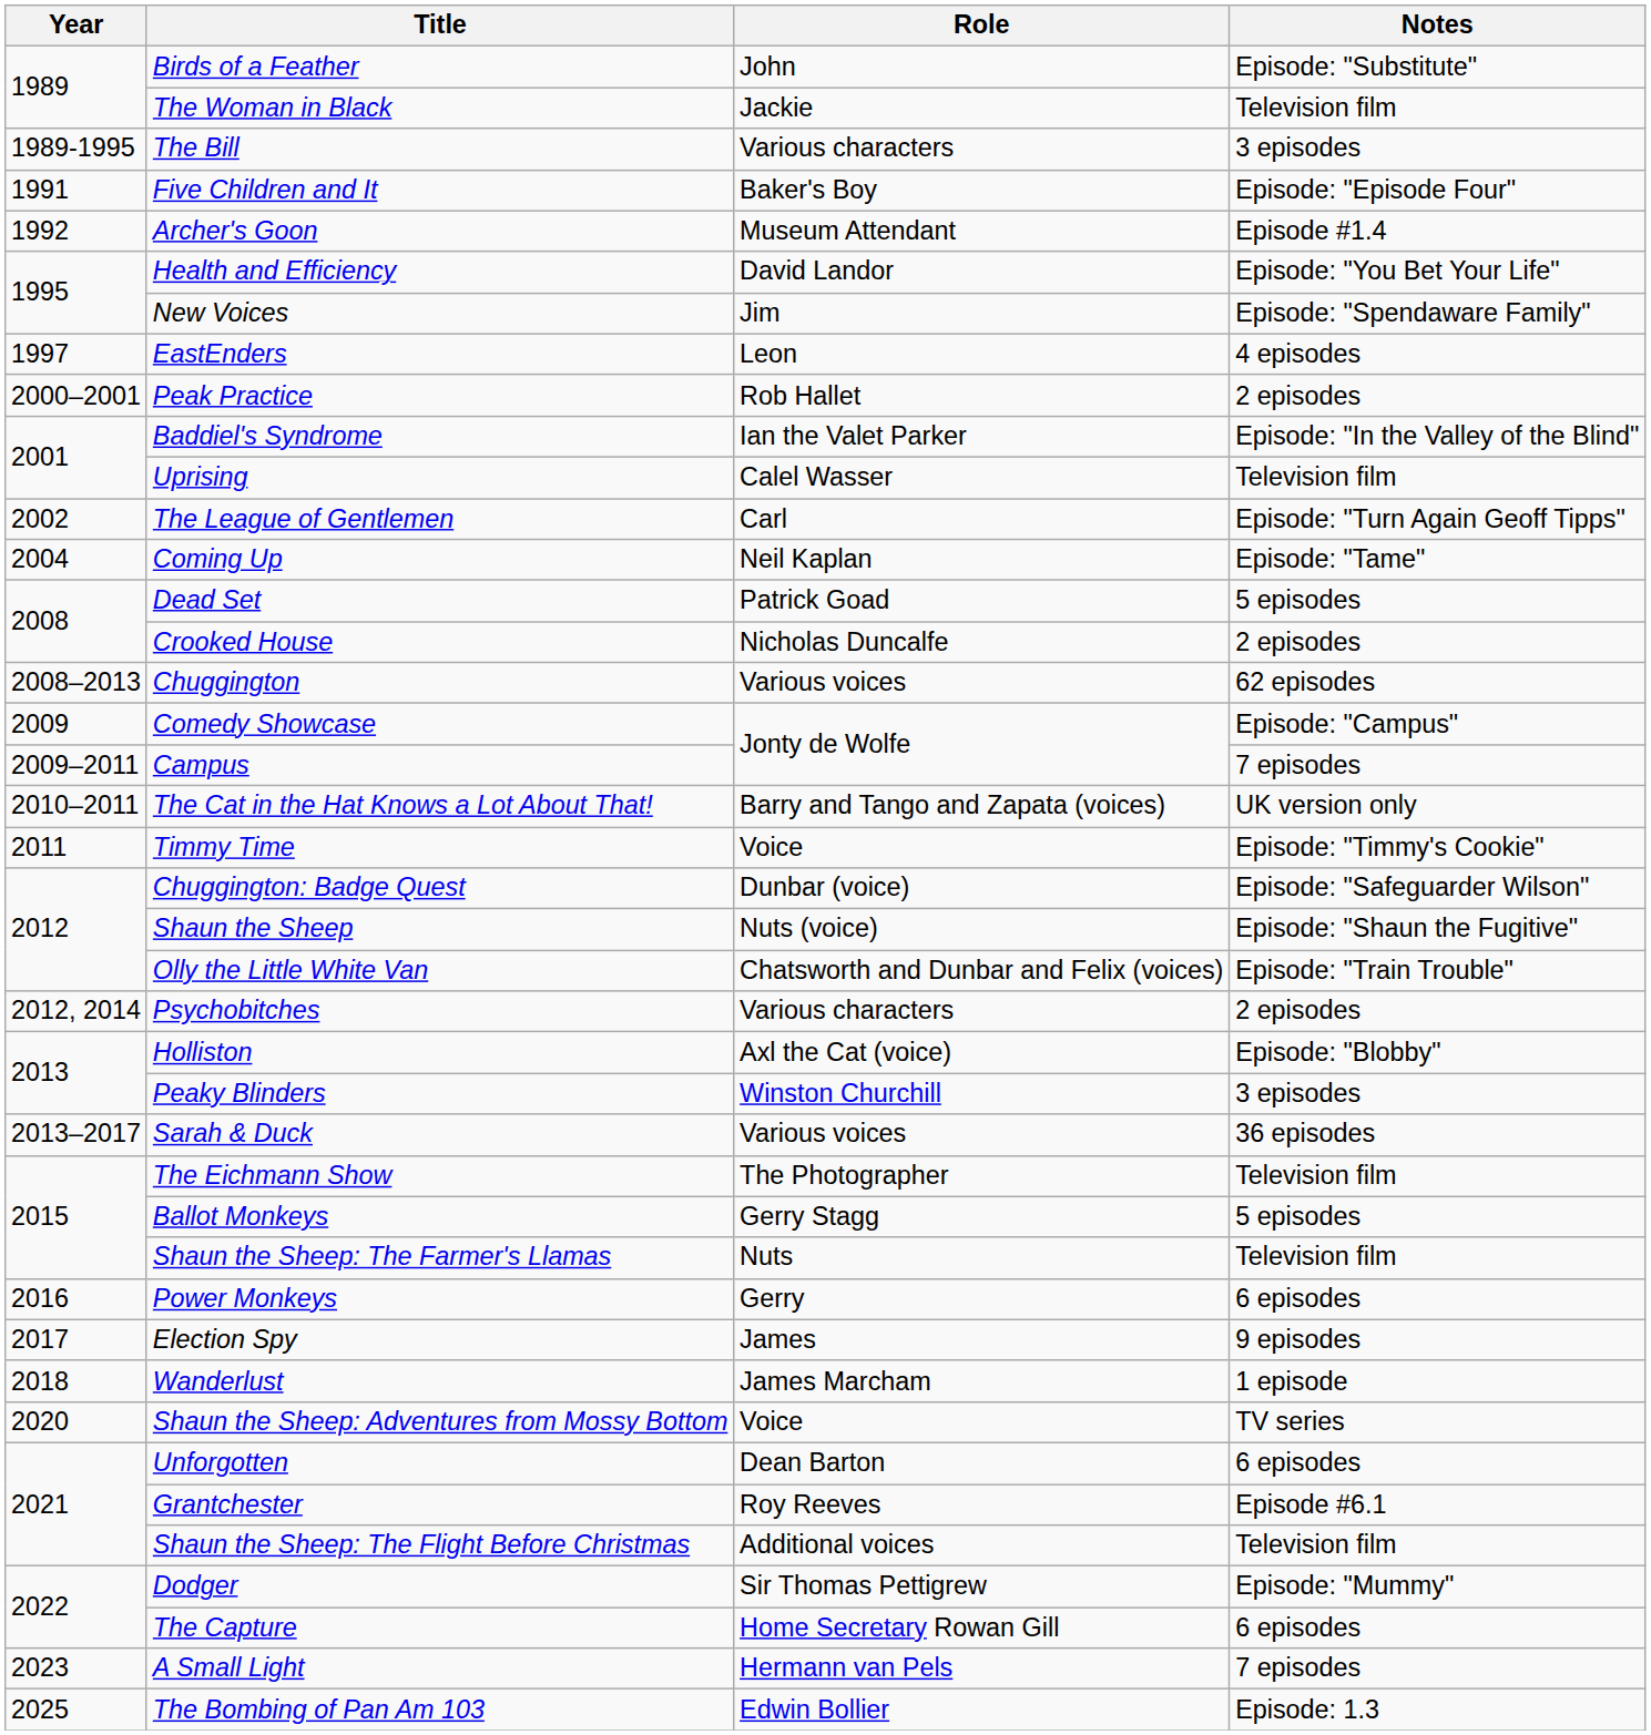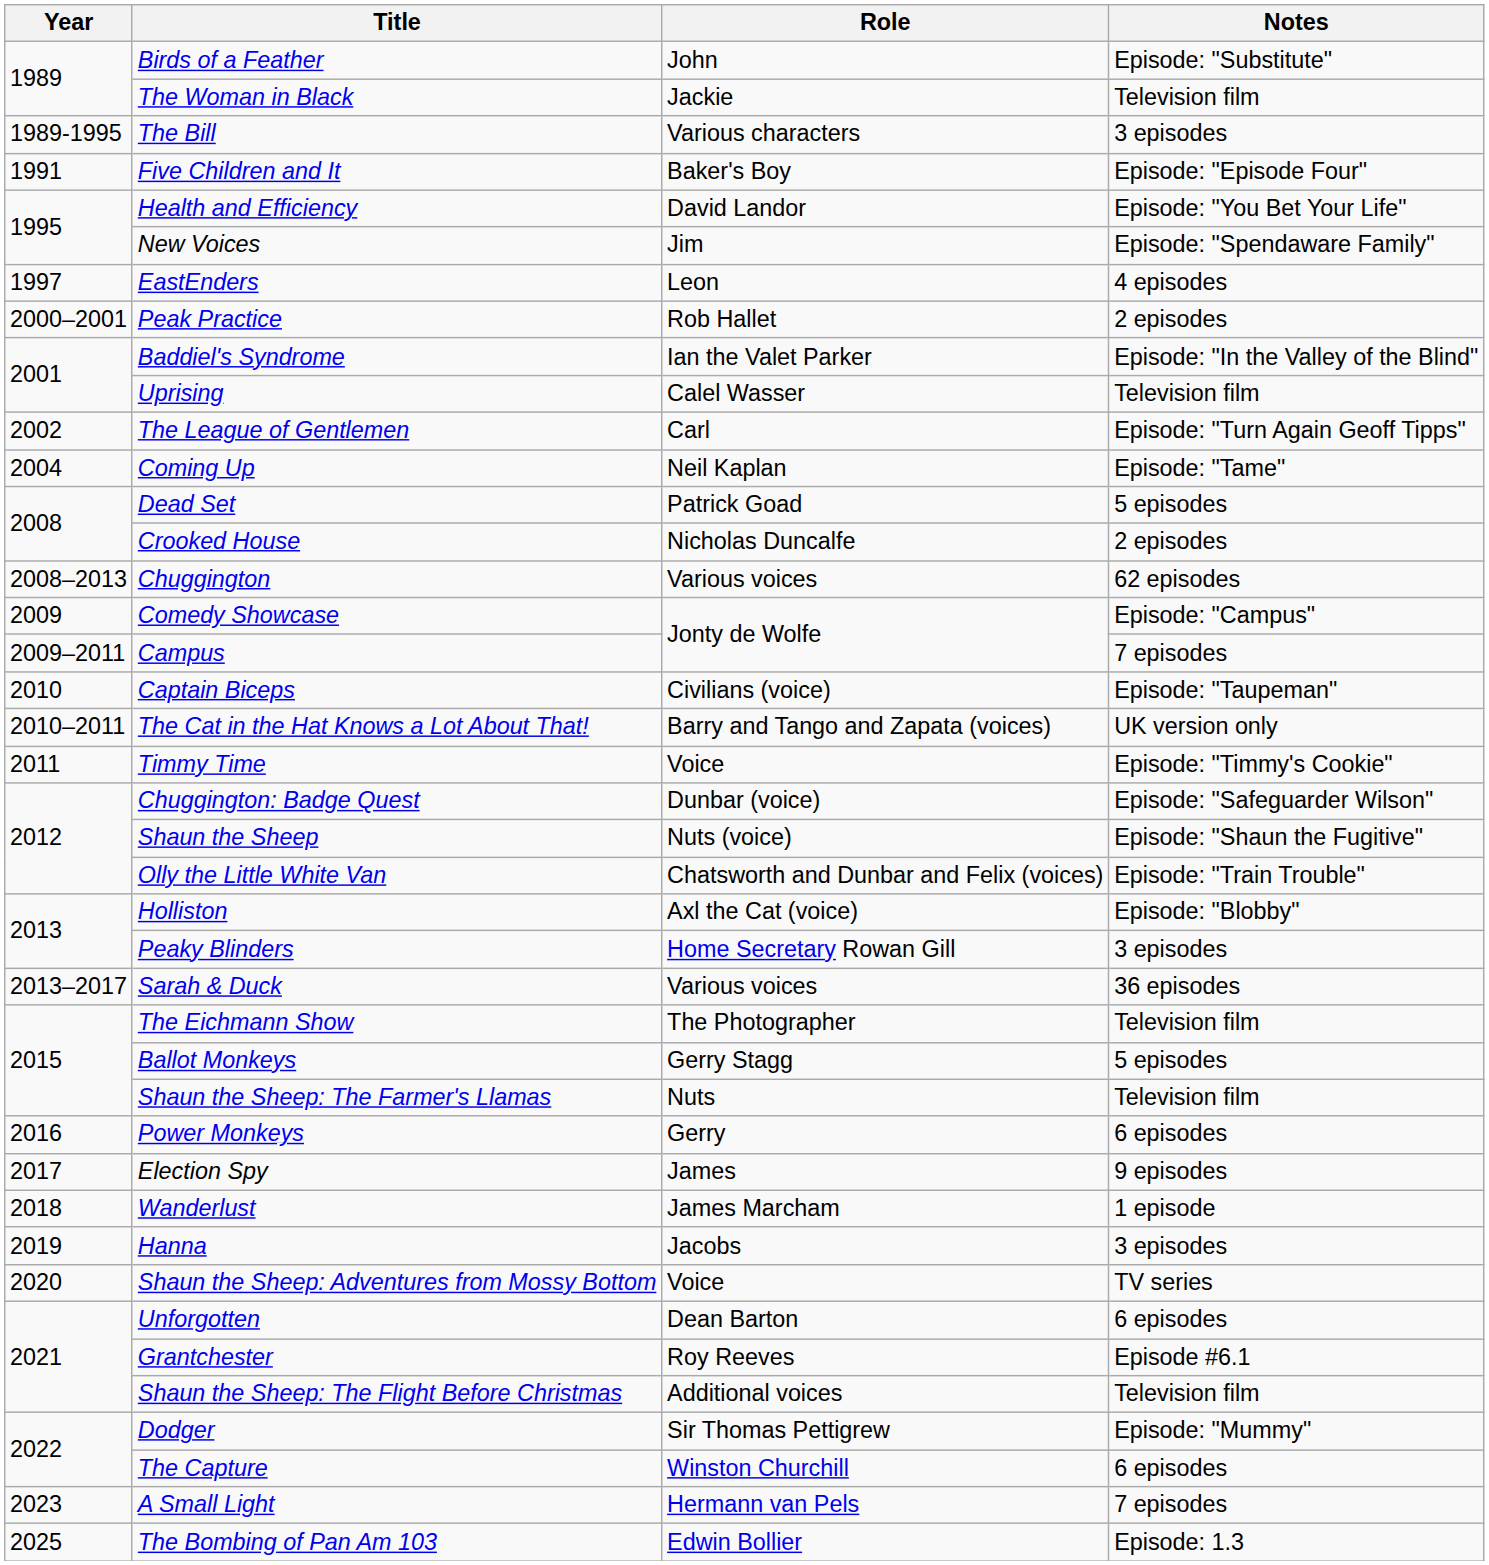- row: 1992 | Archer's Goon | Museum Attendant | Episode #1.4
+ row: 2010 | Captain Biceps | Civilians (voice) | Episode: "Taupeman"
- row: 2012, 2014 | Psychobitches | Various characters | 2 episodes
Peaky Blinders | Role: Winston Churchill -> Home Secretary Rowan Gill
+ row: 2019 | Hanna | Jacobs | 3 episodes
The Capture | Role: Home Secretary Rowan Gill -> Winston Churchill
